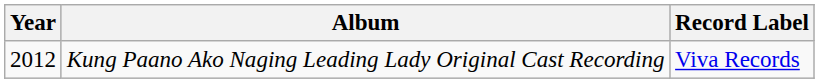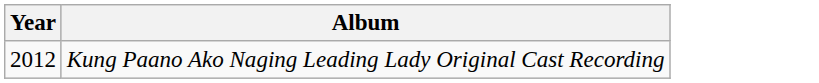- column: Record Label | Viva Records
